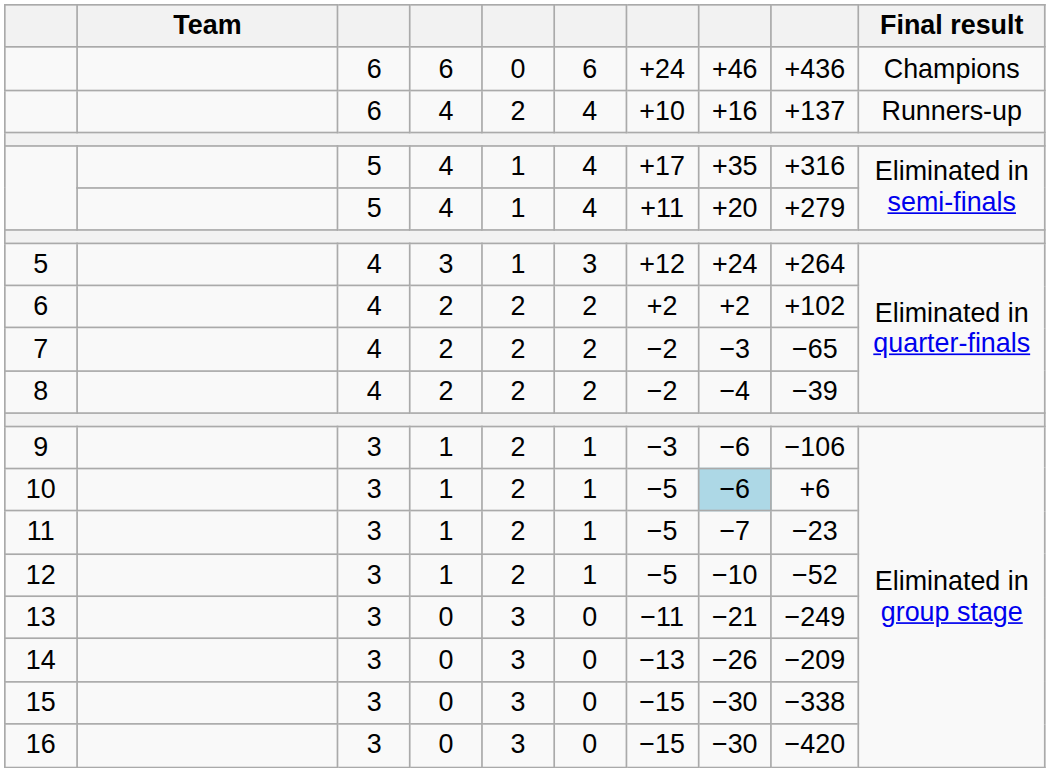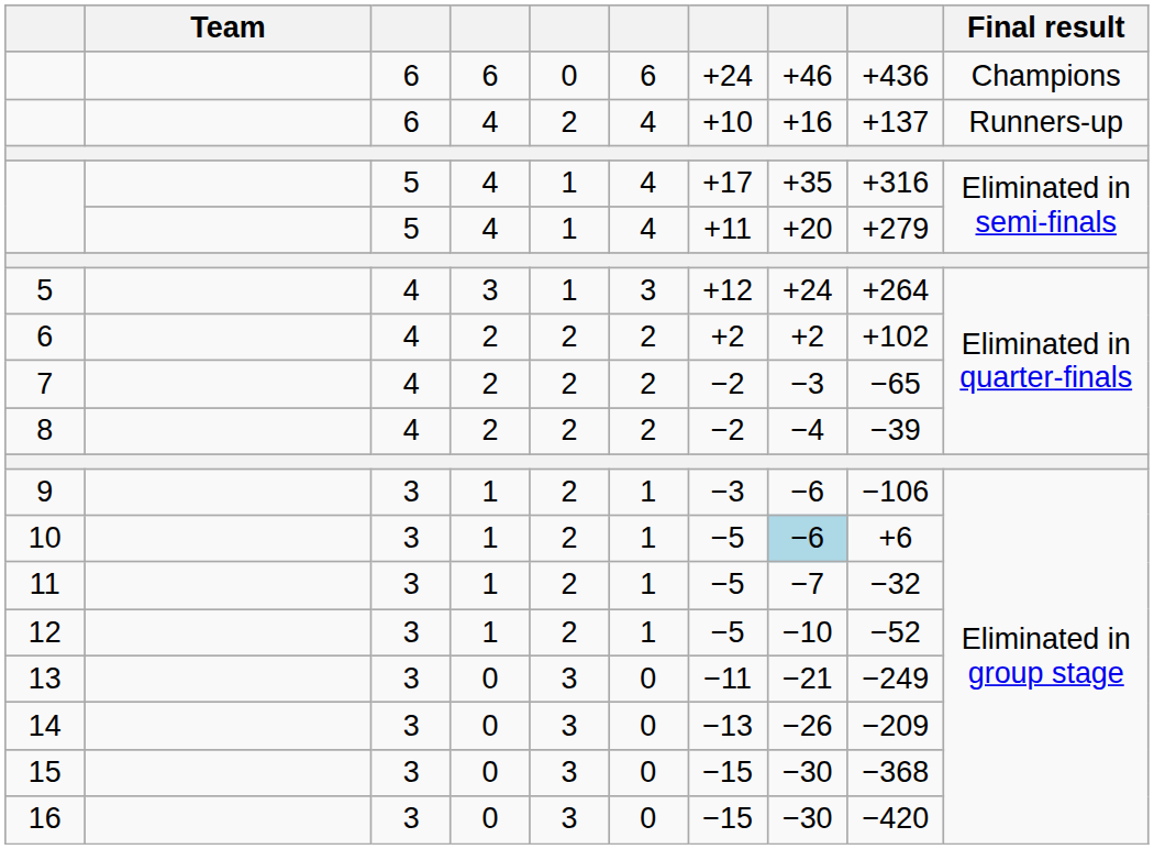11 | column 9: −23 -> −32
15 | column 9: −338 -> −368
